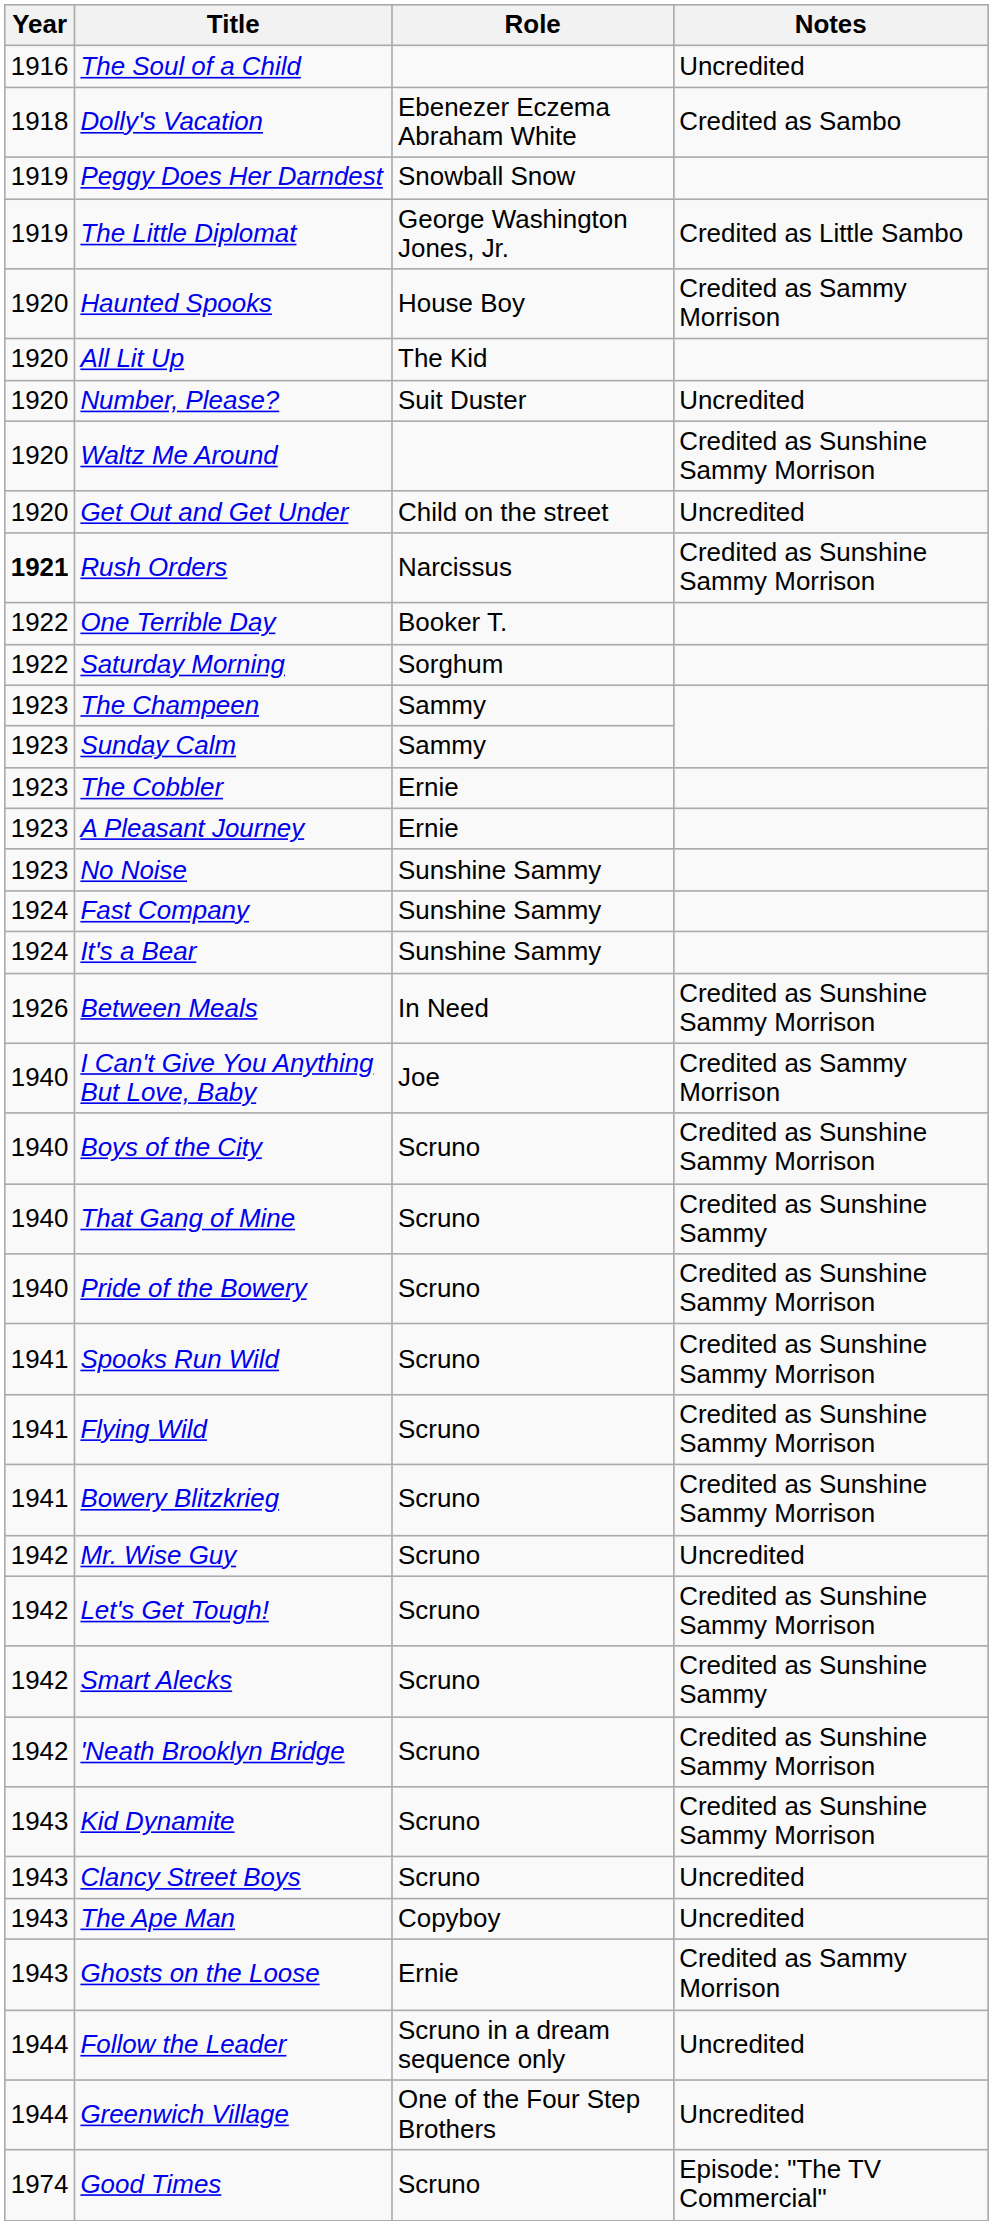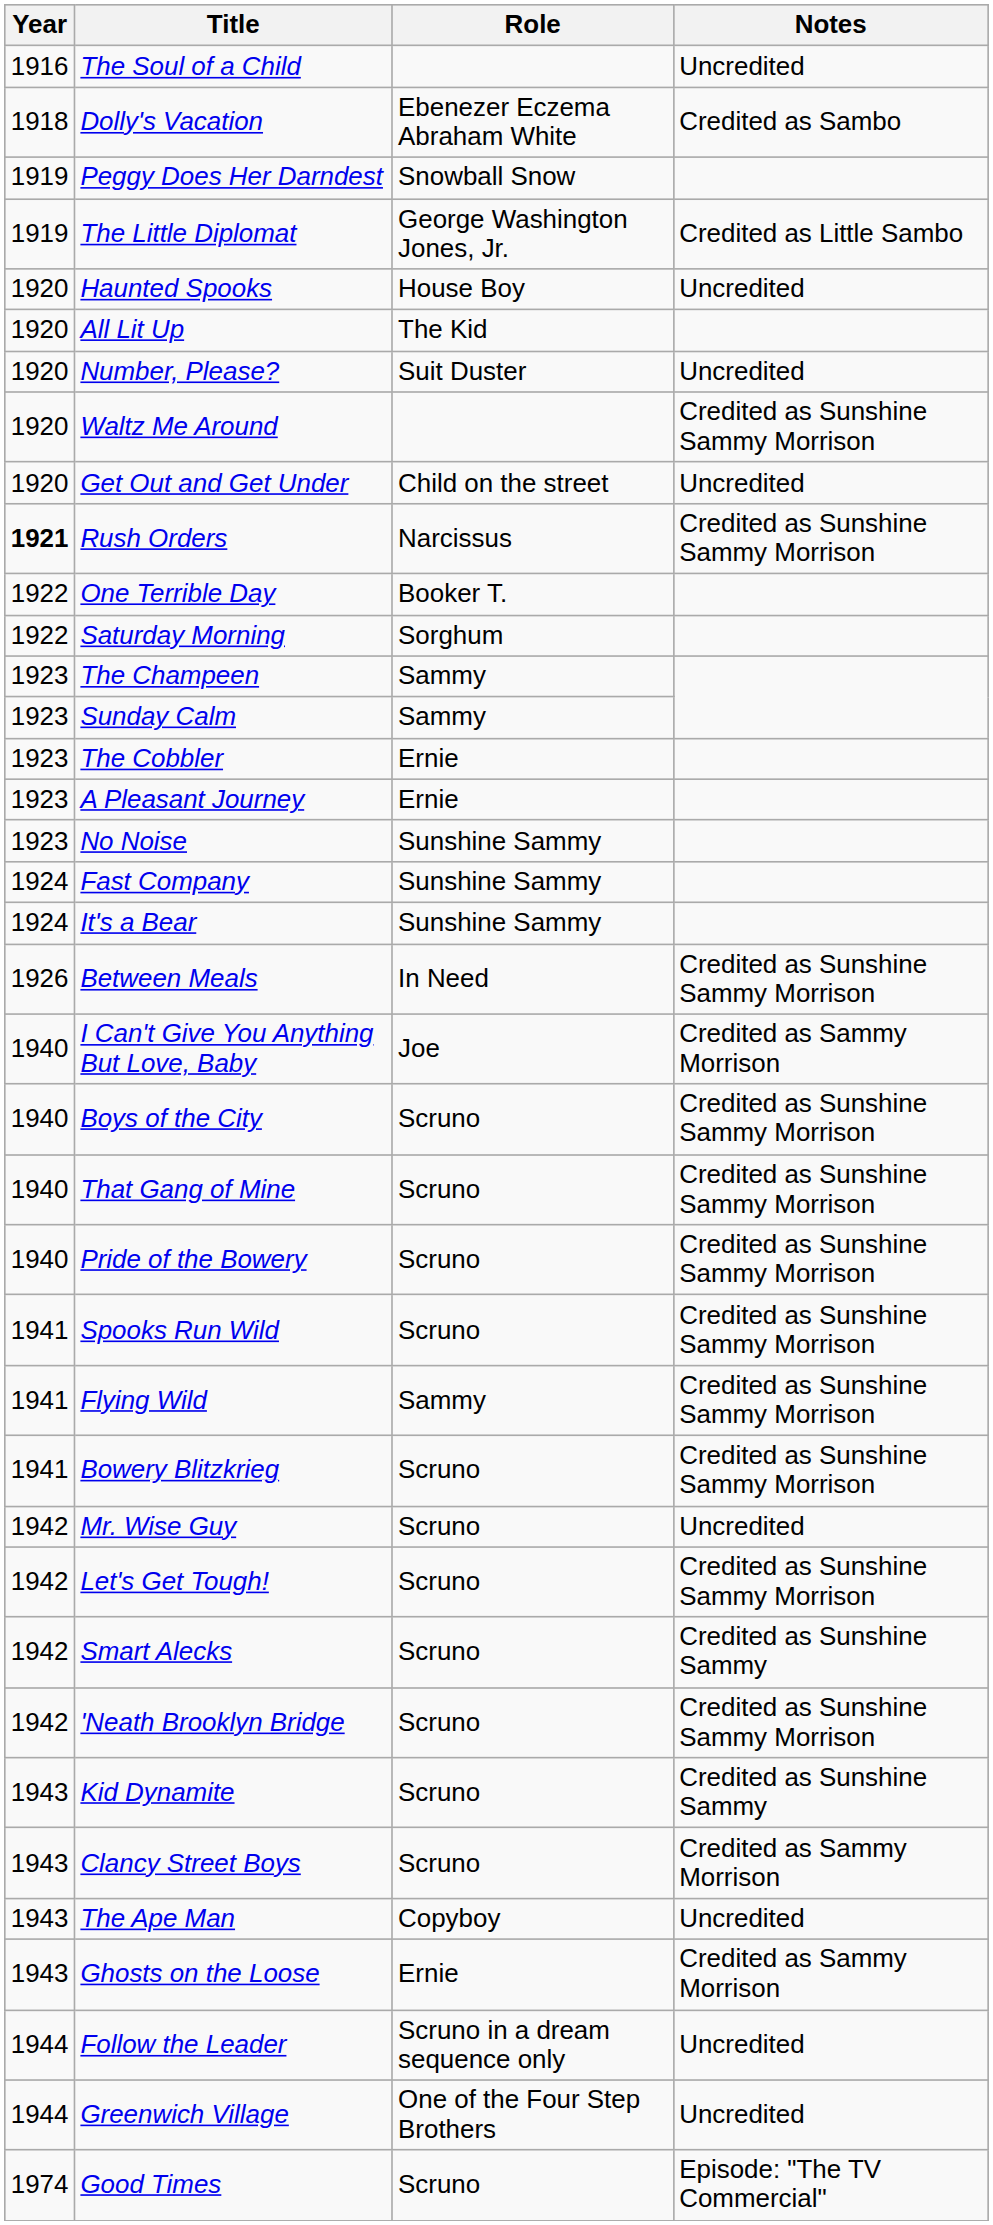Haunted Spooks | Notes: Credited as Sammy Morrison -> Uncredited
That Gang of Mine | Notes: Credited as Sunshine Sammy -> Credited as Sunshine Sammy Morrison
Flying Wild | Role: Scruno -> Sammy
Kid Dynamite | Notes: Credited as Sunshine Sammy Morrison -> Credited as Sunshine Sammy
Clancy Street Boys | Notes: Uncredited -> Credited as Sammy Morrison
